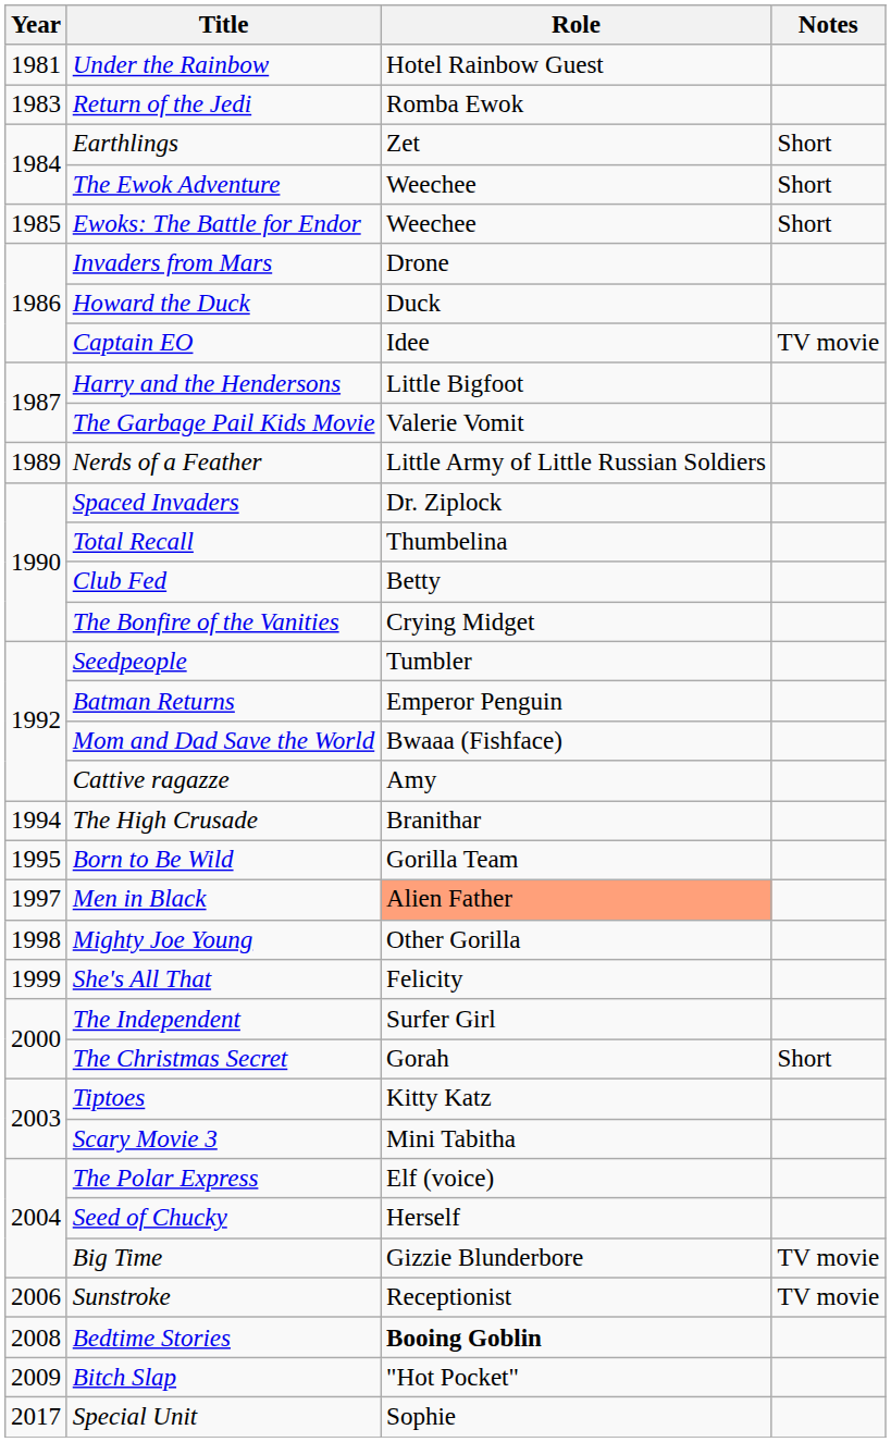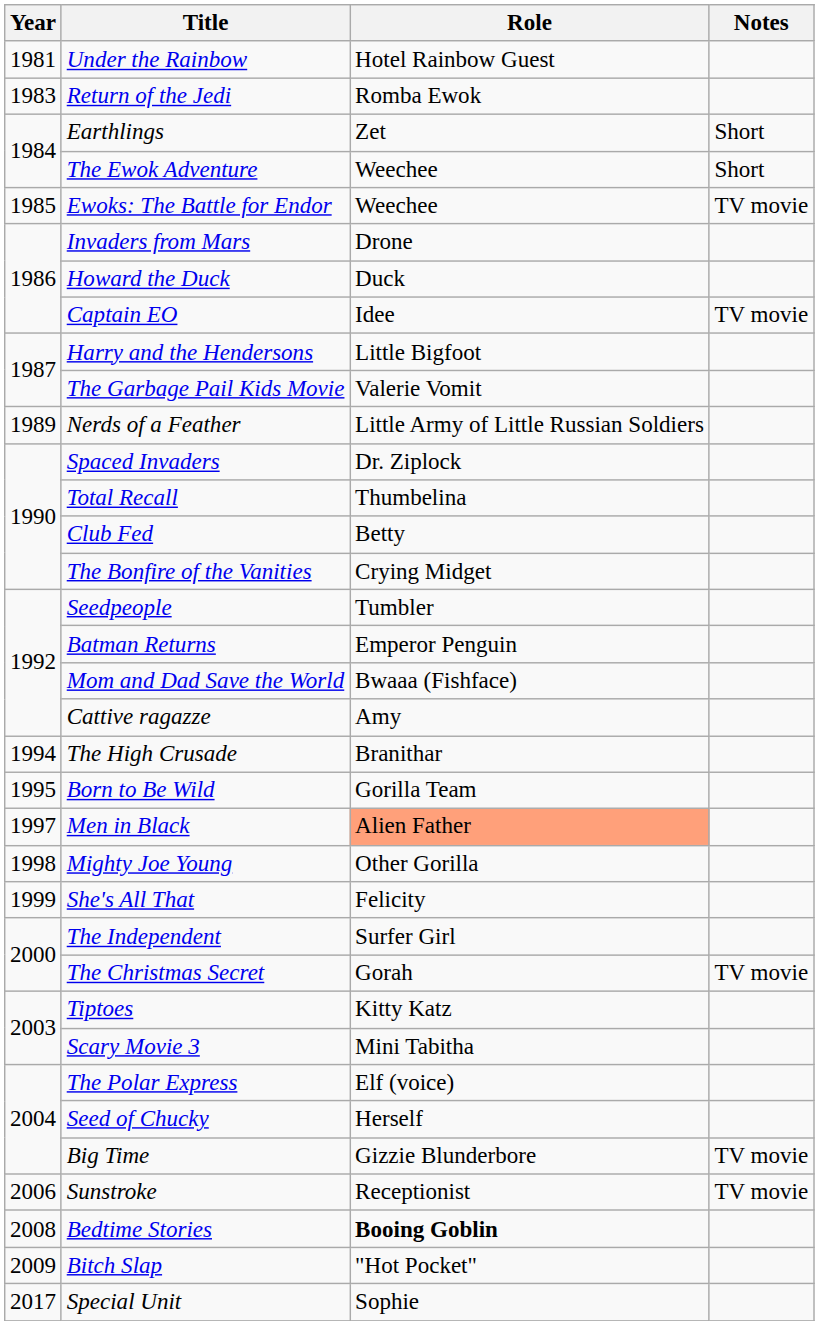Ewoks: The Battle for Endor | Notes: Short -> TV movie
The Christmas Secret | Notes: Short -> TV movie
